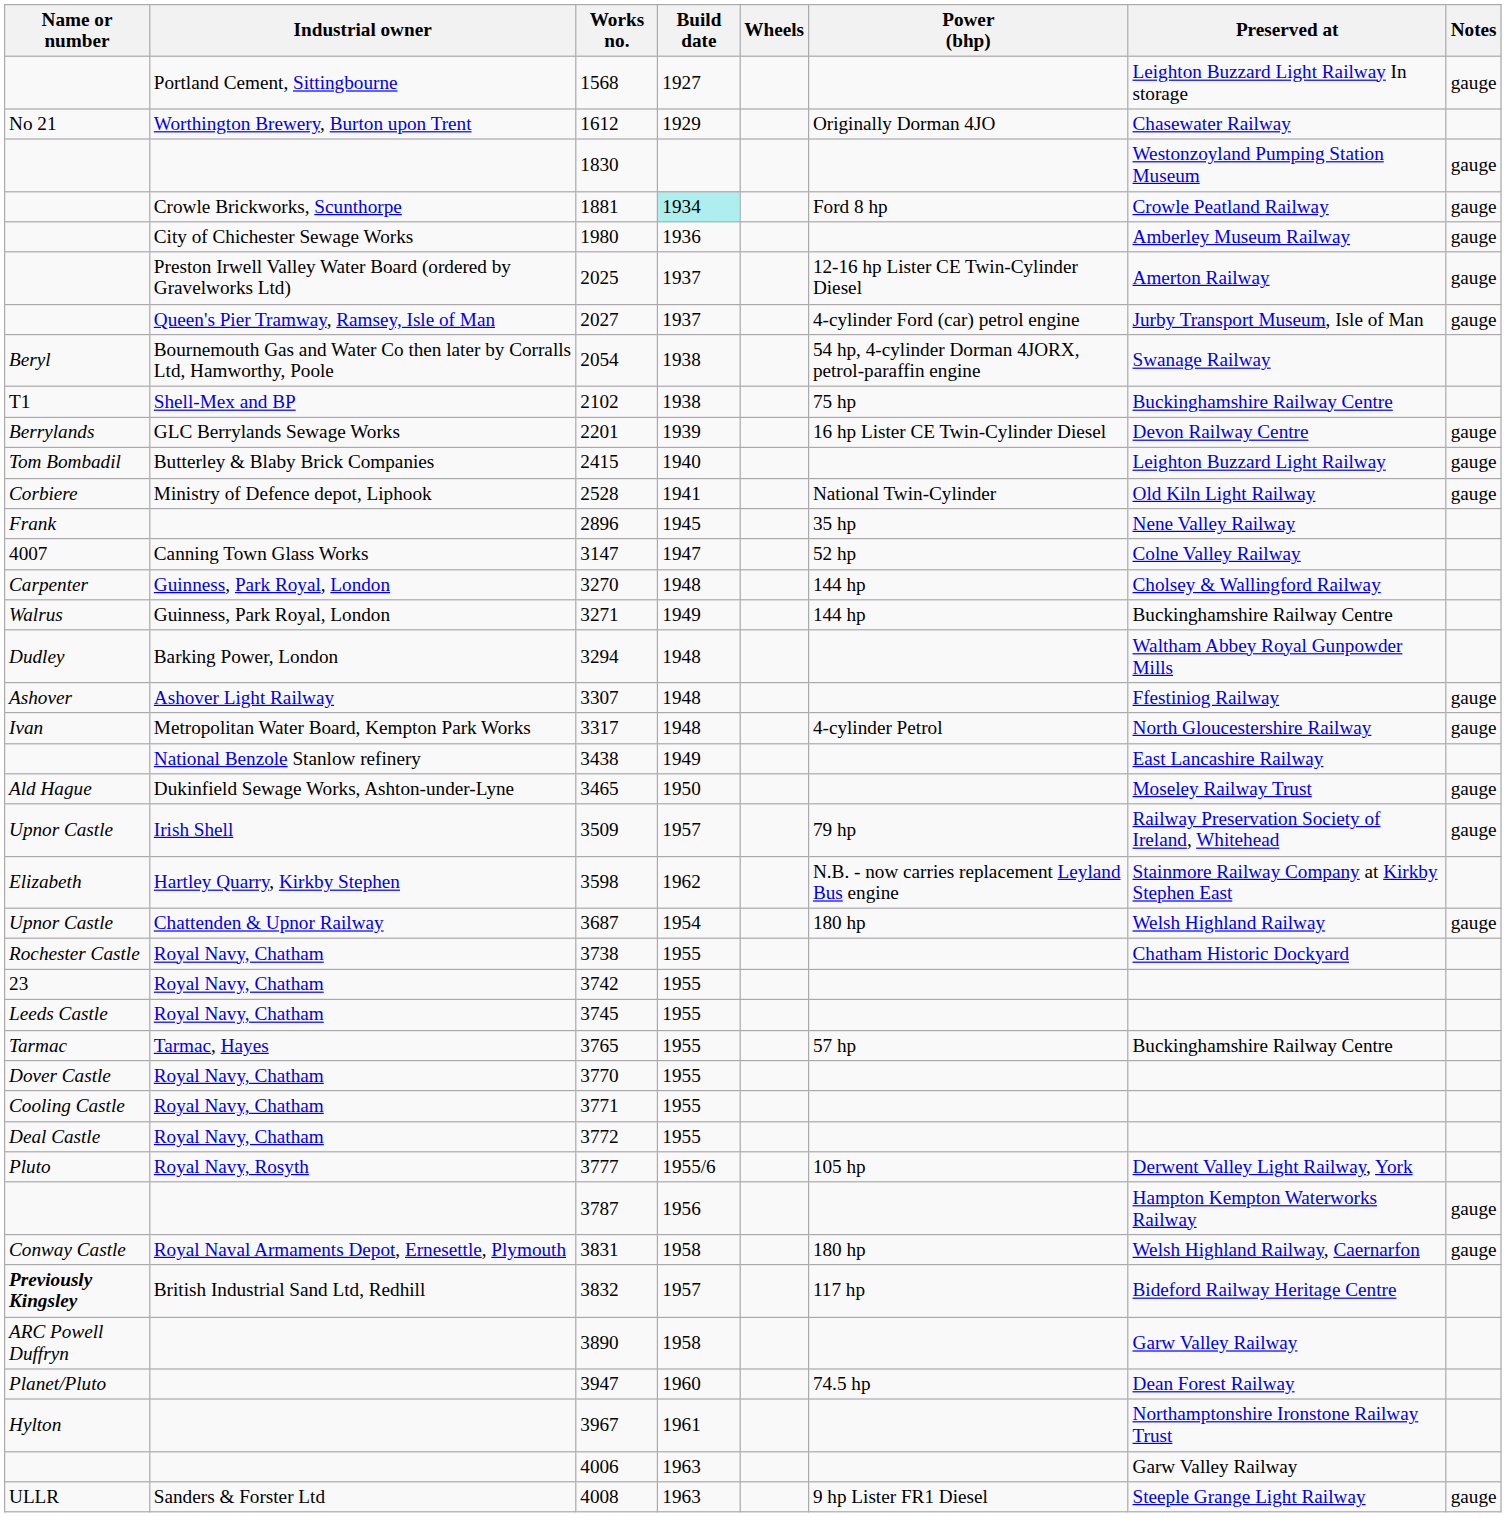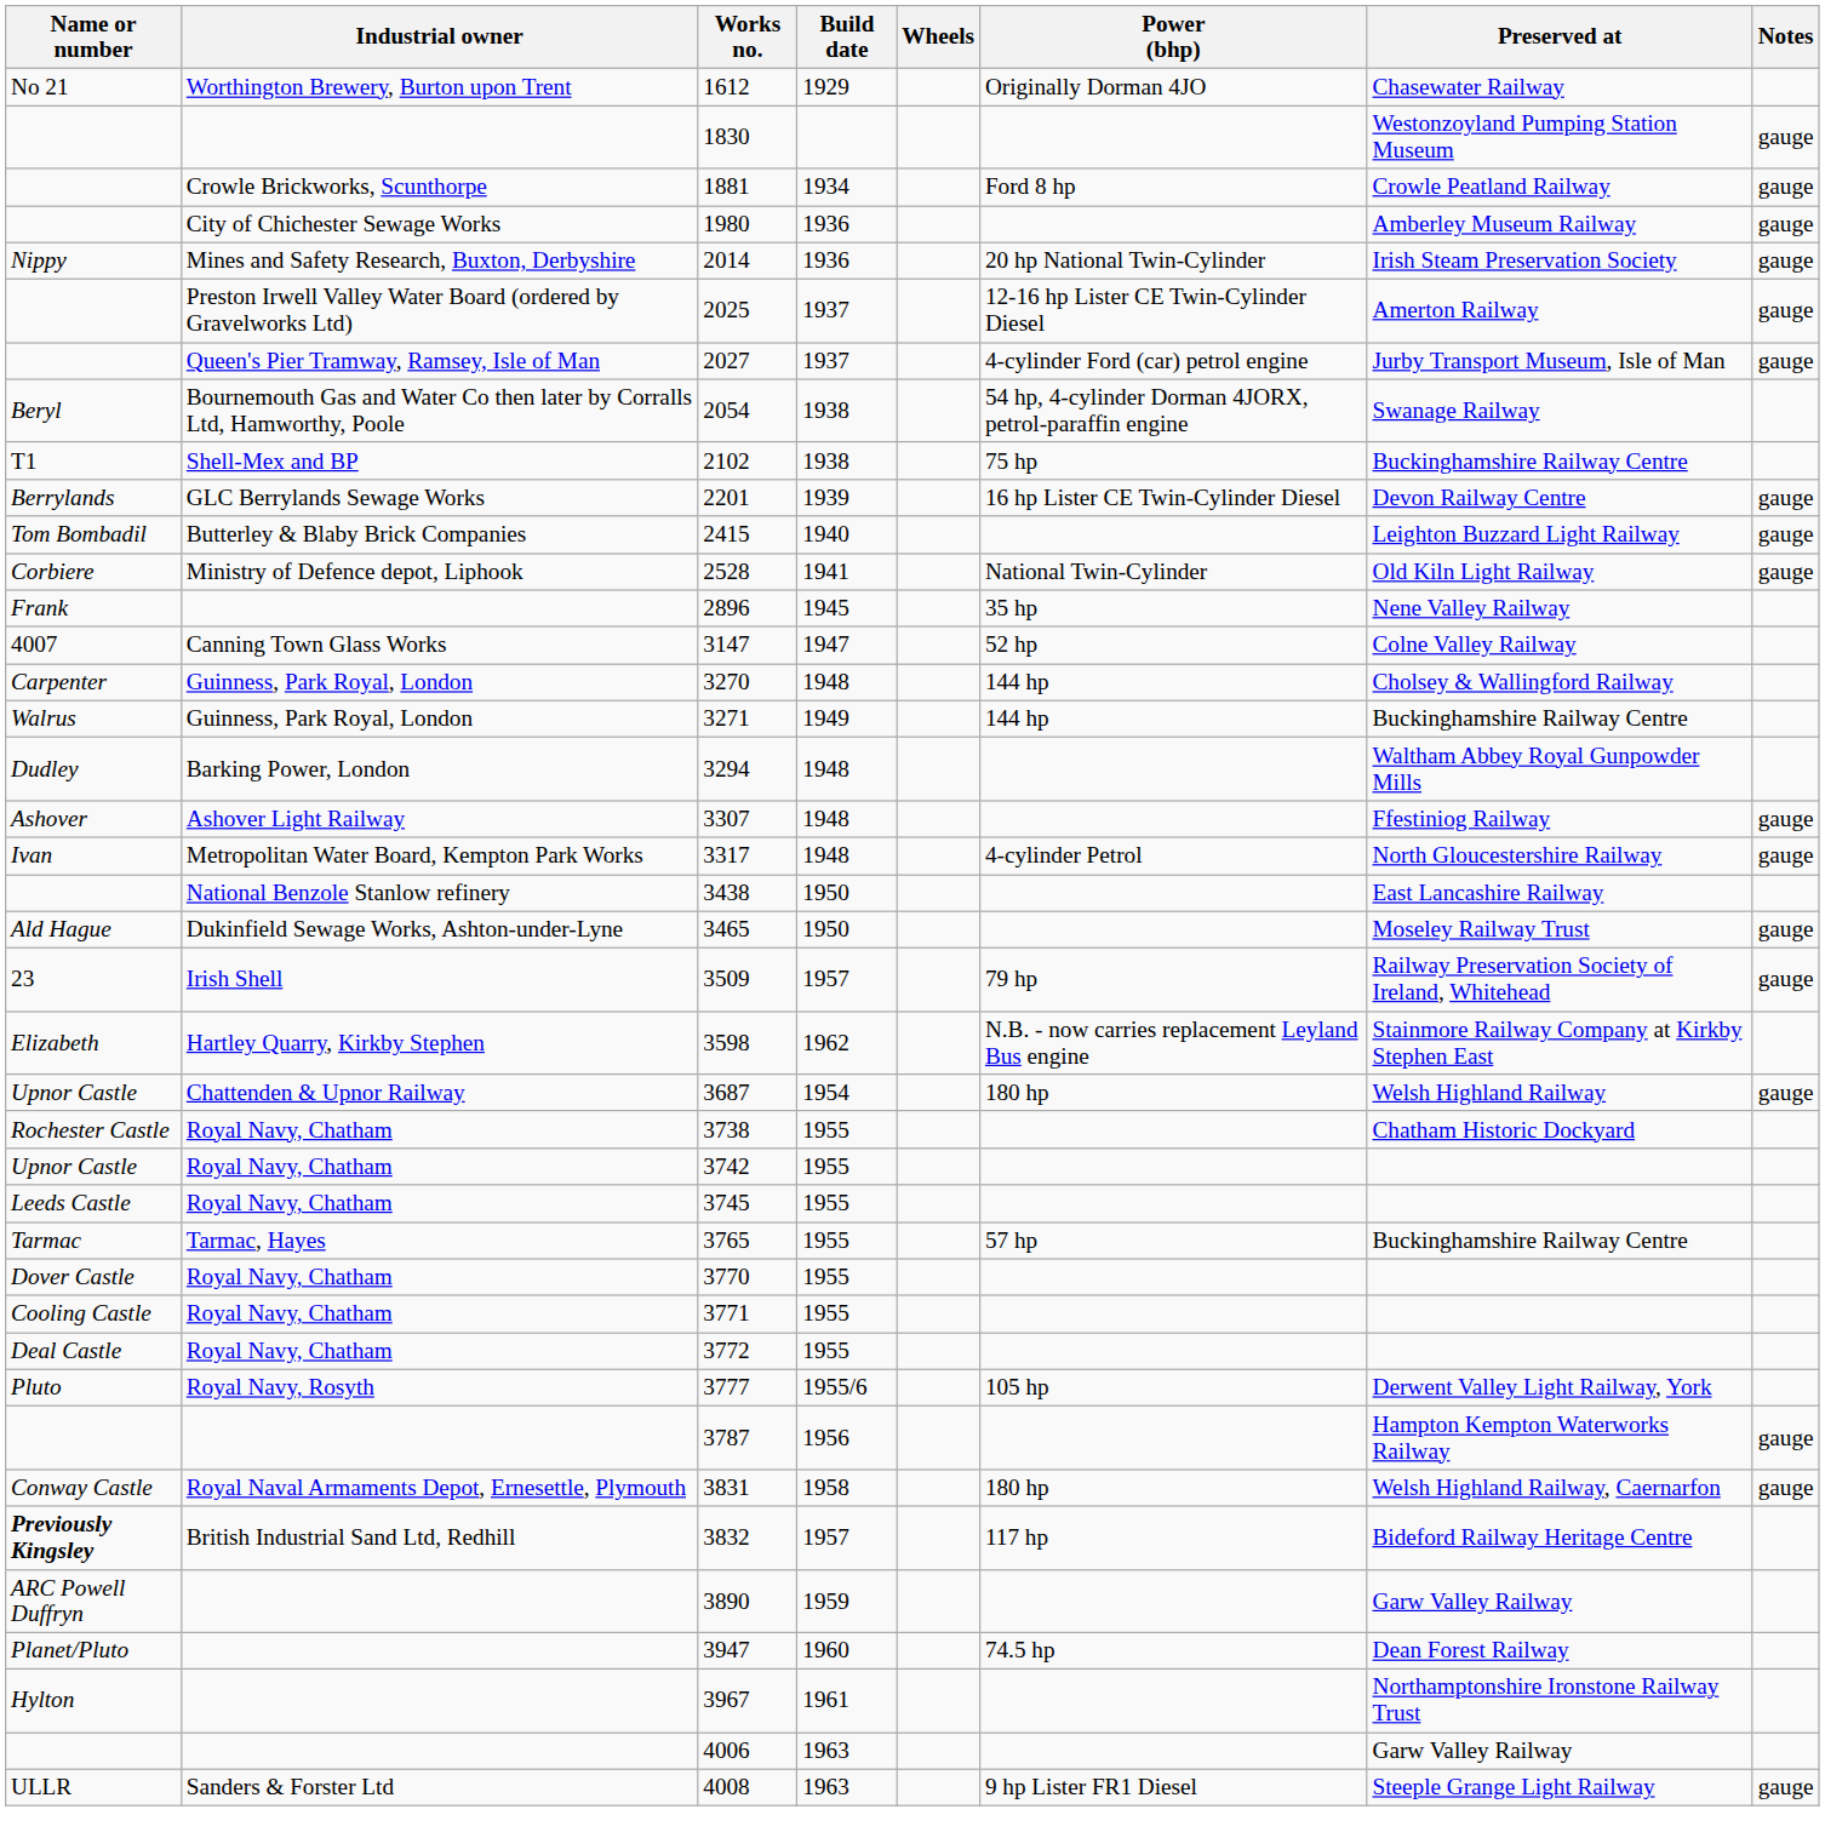- row: Portland Cement, Sittingbourne | 1568 | 1927 | Leighton Buzzard Light Railway In storage | gauge
1881 | Build date: paleturquoise background -> no background
+ row: Nippy | Mines and Safety Research, Buxton, Derbyshire | 2014 | 1936 | 20 hp National Twin-Cylinder | Irish Steam Preservation Society | gauge
3438 | Build date: 1949 -> 1950
3509 | Name or number: Upnor Castle -> 23
3742 | Name or number: 23 -> Upnor Castle
3890 | Build date: 1958 -> 1959
